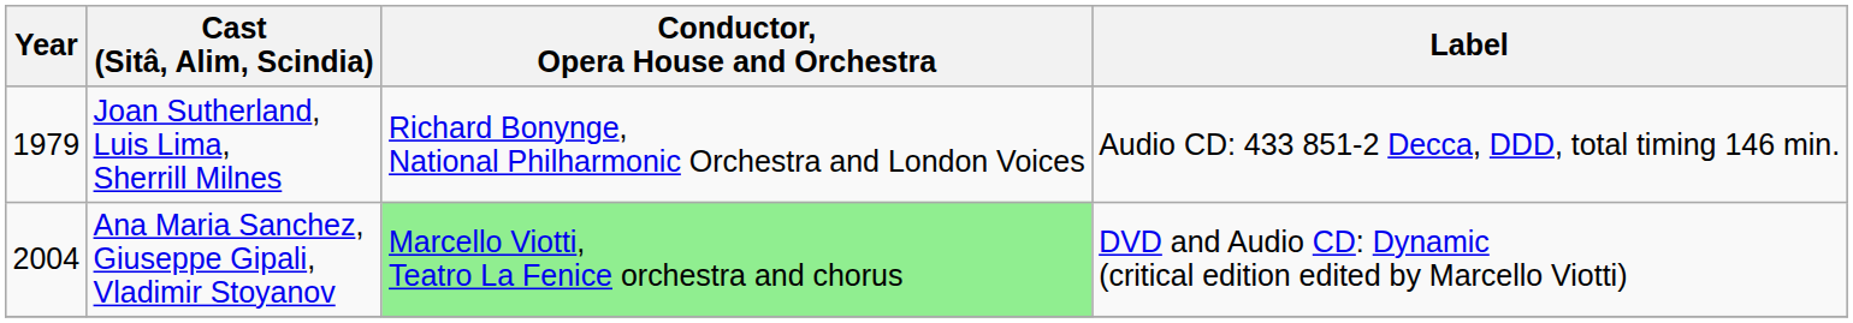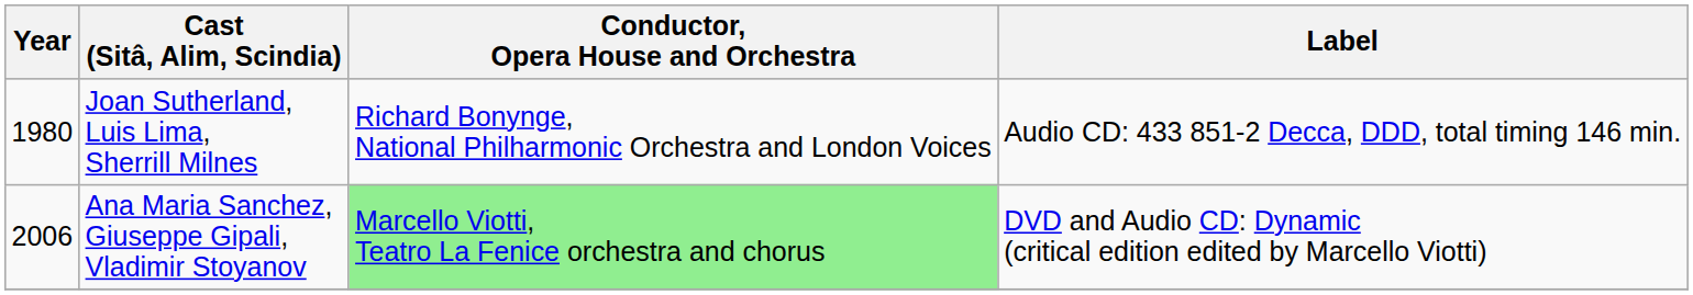Joan Sutherland, Luis Lima, Sherrill Milnes | Year: 1979 -> 1980
Ana Maria Sanchez, Giuseppe Gipali, Vladimir Stoyanov | Year: 2004 -> 2006
